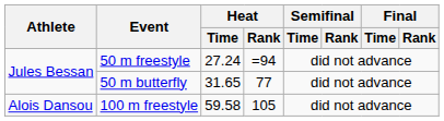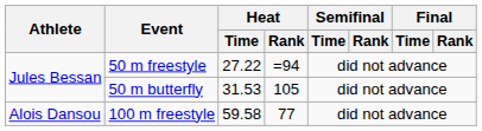50 m freestyle | Heat / Time: 27.24 -> 27.22
50 m butterfly | Heat / Time: 31.65 -> 31.53
50 m butterfly | Heat / Rank: 77 -> 105
100 m freestyle | Heat / Rank: 105 -> 77
